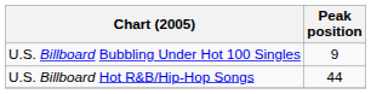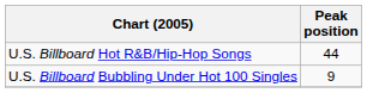rows swapped: U.S. Billboard Bubbling Under Hot 100 Singles <-> U.S. Billboard Hot R&B/Hip-Hop Songs
